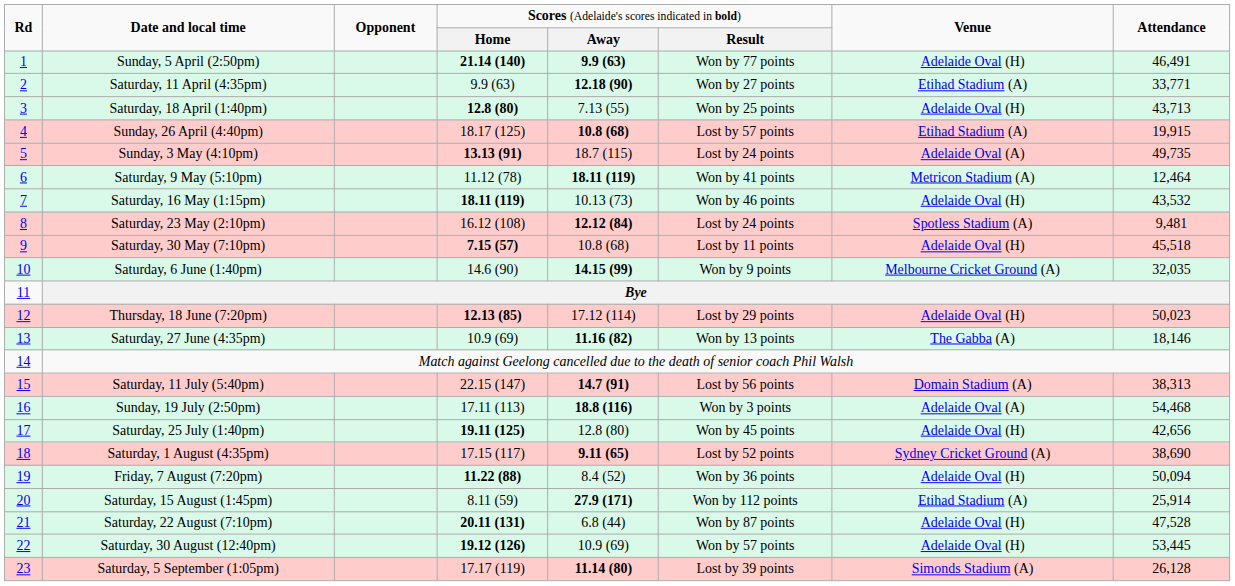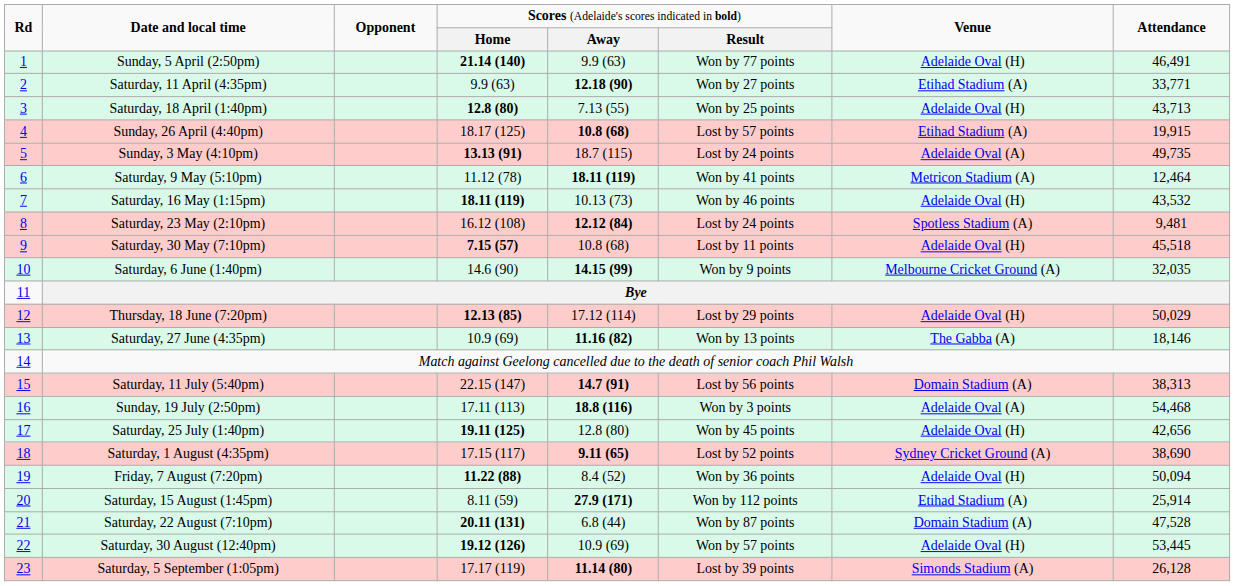Sunday, 5 April (2:50pm) | column 5: bold -> normal
Thursday, 18 June (7:20pm) | column 8: 50,023 -> 50,029
Saturday, 22 August (7:10pm) | column 7: Adelaide Oval (H) -> Domain Stadium (A)
